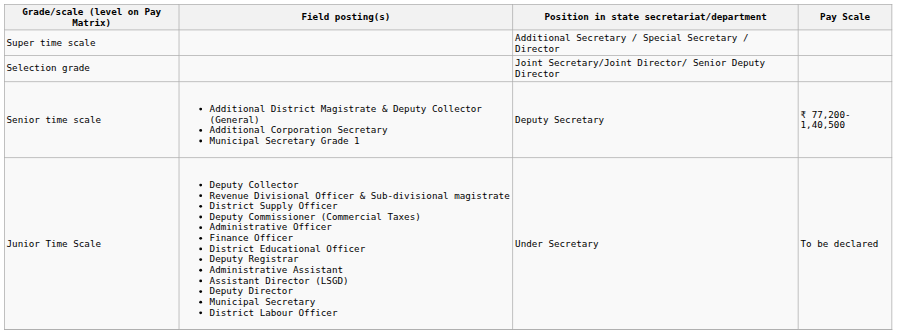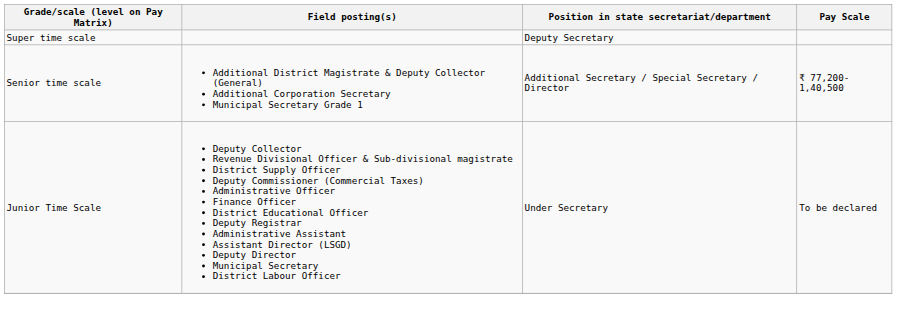Super time scale | Position in state secretariat/department: Additional Secretary / Special Secretary / Director -> Deputy Secretary
- row: Selection grade | Joint Secretary/Joint Director/ Senior Deputy Director
Senior time scale | Position in state secretariat/department: Deputy Secretary -> Additional Secretary / Special Secretary / Director
